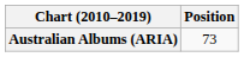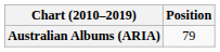Australian Albums (ARIA) | Position: 73 -> 79
